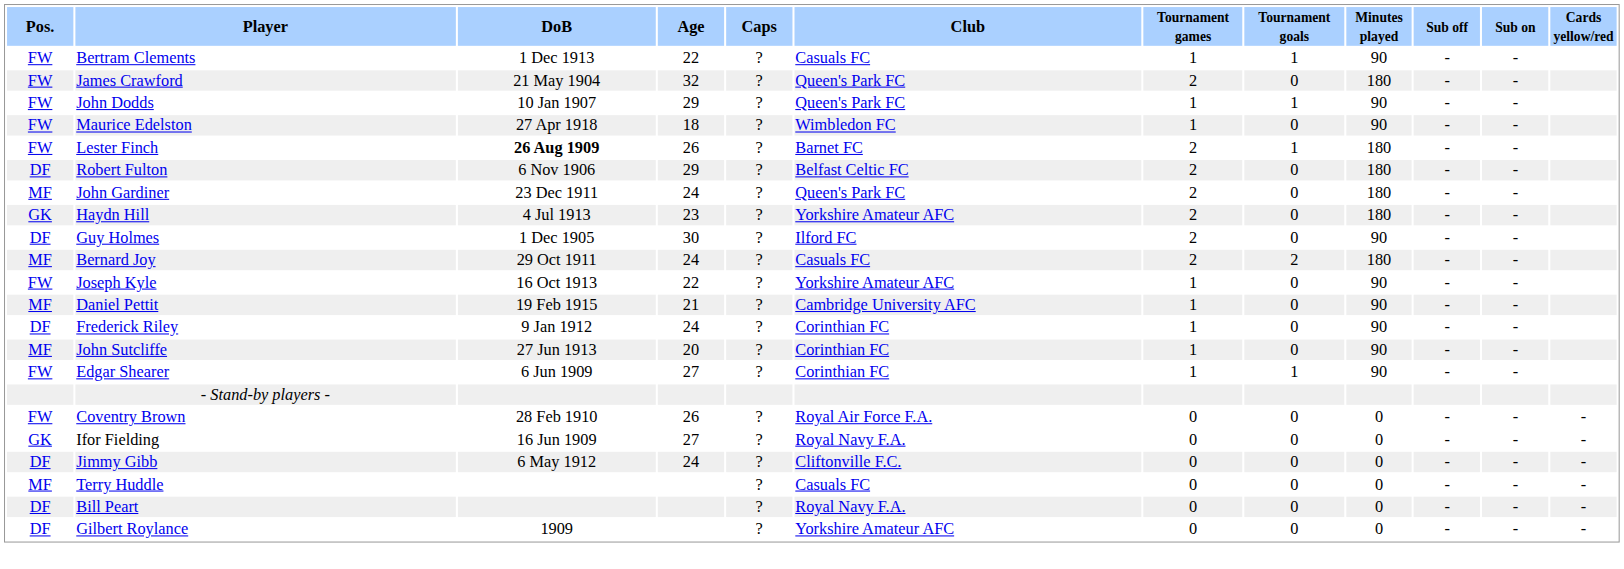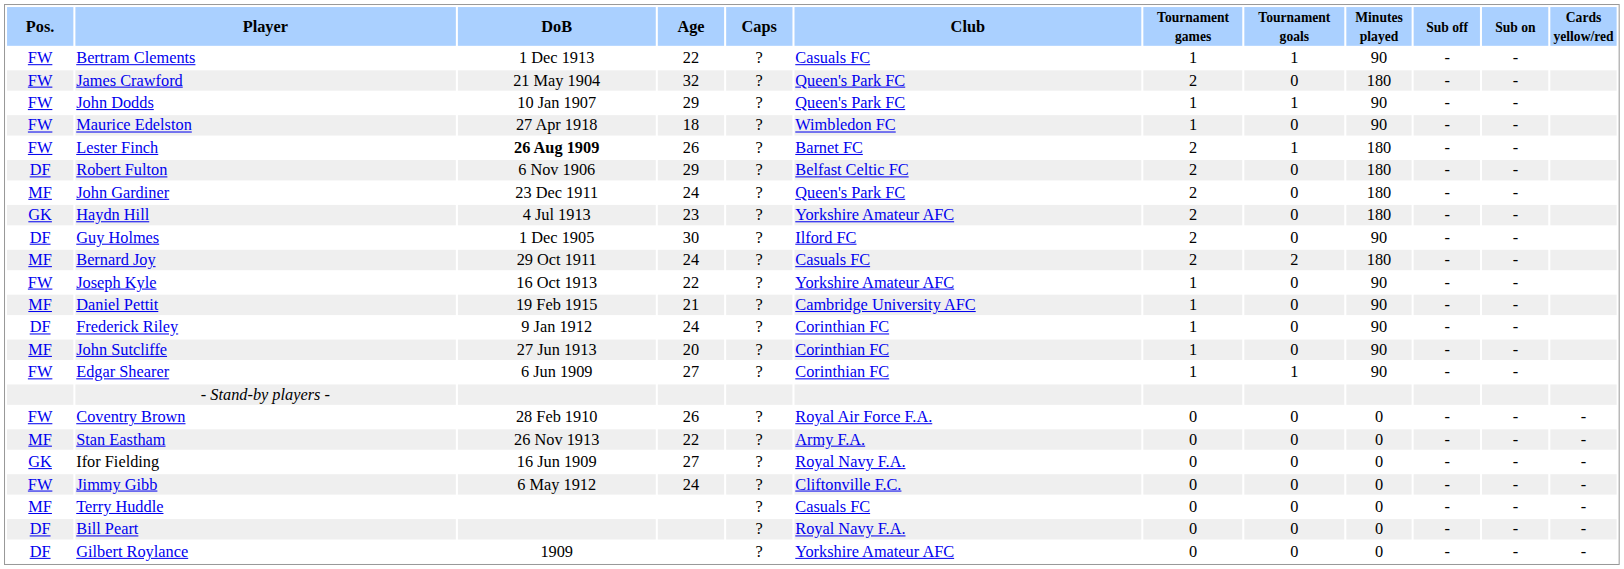+ row: MF | Stan Eastham | 26 Nov 1913 | 22 | ? | Army F.A. | 0 | 0 | 0 | - | - | -
Jimmy Gibb | Pos.: DF -> FW
